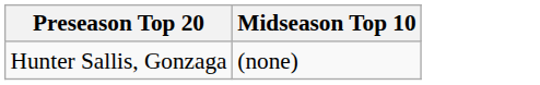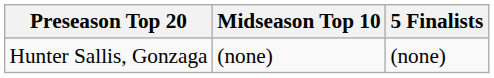+ column: 5 Finalists | (none)
